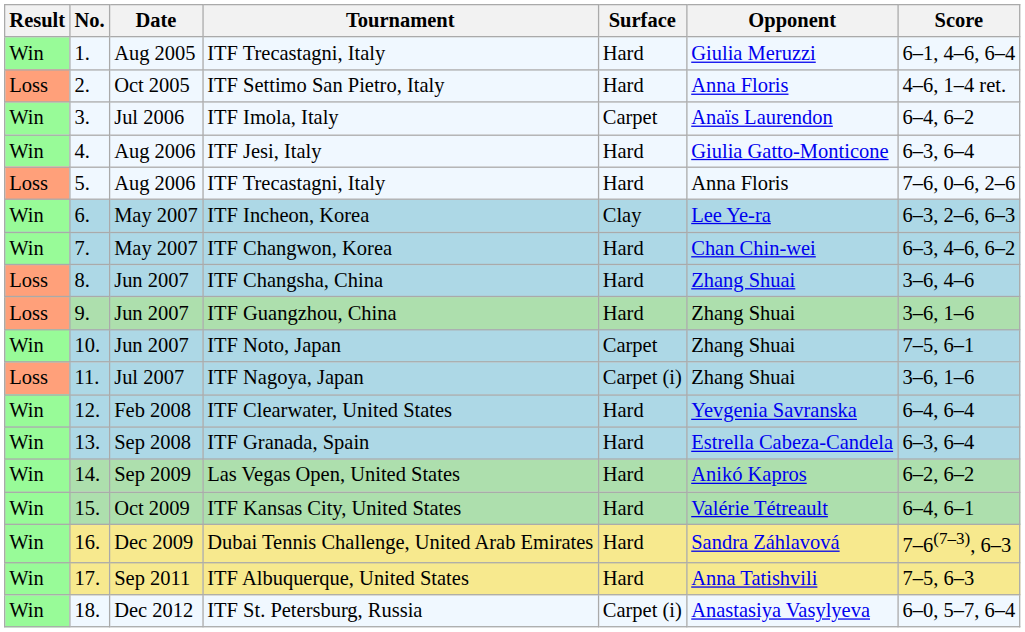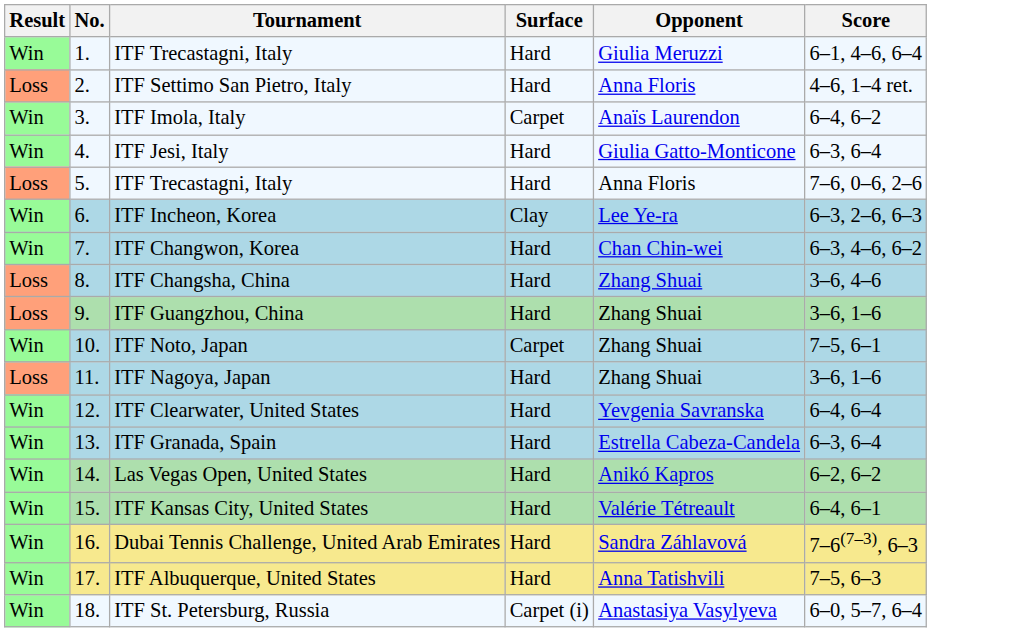- column: Date | Aug 2005 | Oct 2005 | Jul 2006 | Aug 2006 | Aug 2006 | May 2007 | May 2007 | Jun 2007 | Jun 2007 | Jun 2007 | Jul 2007 | Feb 2008 | Sep 2008 | Sep 2009 | Oct 2009 | Dec 2009 | Sep 2011 | Dec 2012
ITF Nagoya, Japan | Surface: Carpet (i) -> Hard
